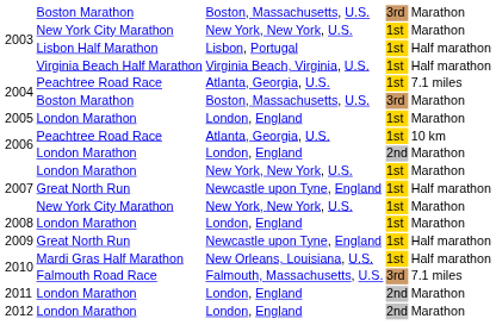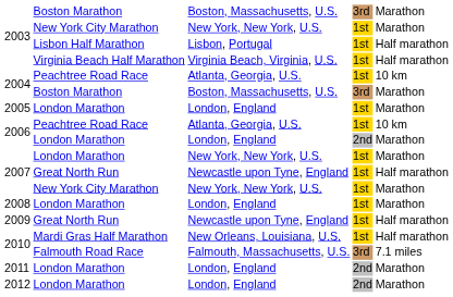2004 / Peachtree Road Race | column 5: 7.1 miles -> 10 km
